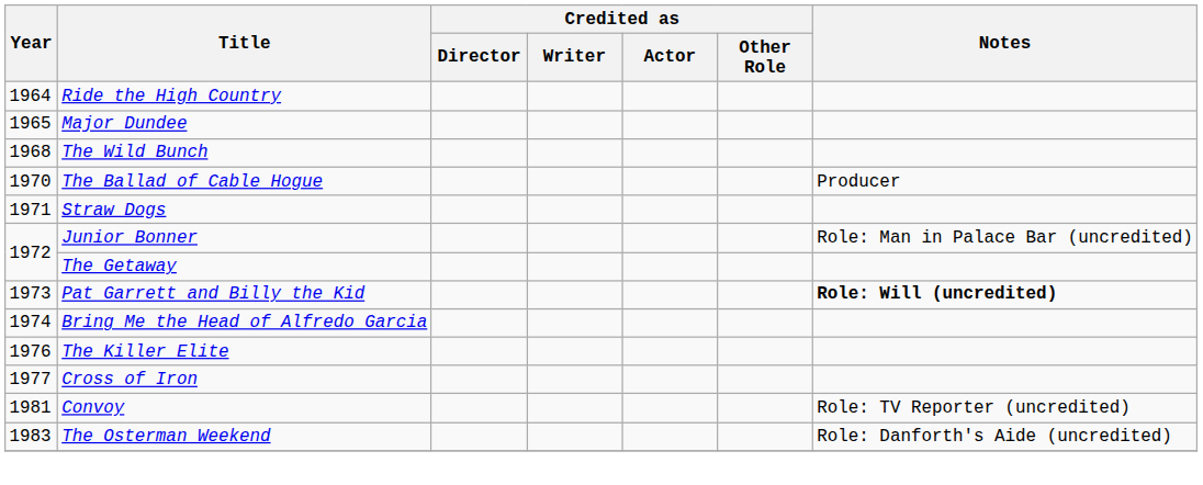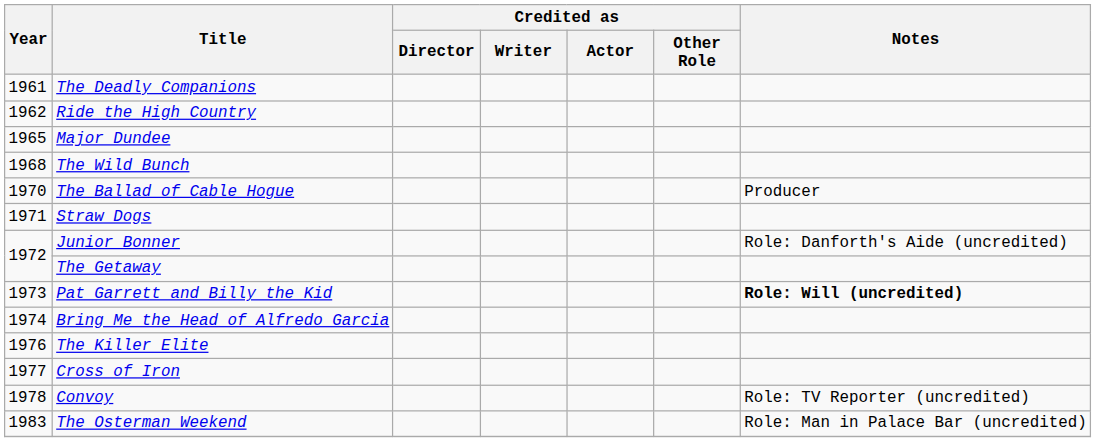+ row: 1961 | The Deadly Companions
Ride the High Country | Year: 1964 -> 1962
Junior Bonner | Notes: Role: Man in Palace Bar (uncredited) -> Role: Danforth's Aide (uncredited)
Convoy | Year: 1981 -> 1978
The Osterman Weekend | Notes: Role: Danforth's Aide (uncredited) -> Role: Man in Palace Bar (uncredited)
